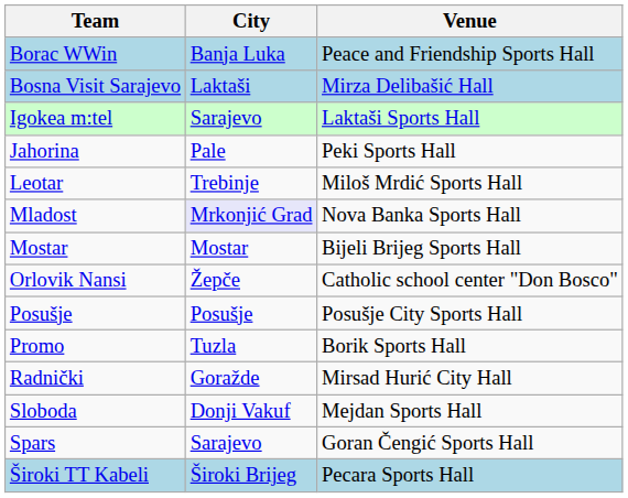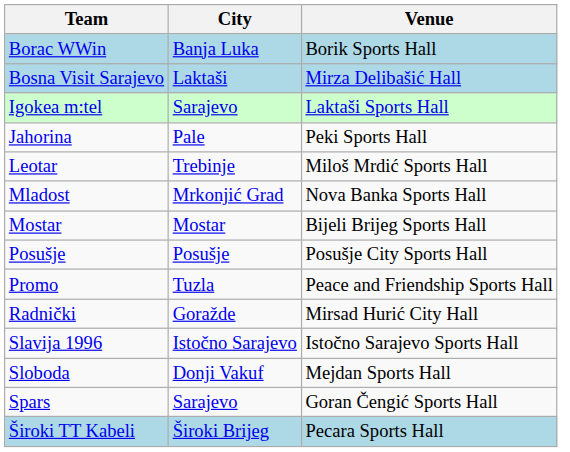Borac WWin | Venue: Peace and Friendship Sports Hall -> Borik Sports Hall
Mladost | City: lavender background -> no background
- row: Orlovik Nansi | Žepče | Catholic school center "Don Bosco"
Promo | Venue: Borik Sports Hall -> Peace and Friendship Sports Hall
+ row: Slavija 1996 | Istočno Sarajevo | Istočno Sarajevo Sports Hall
